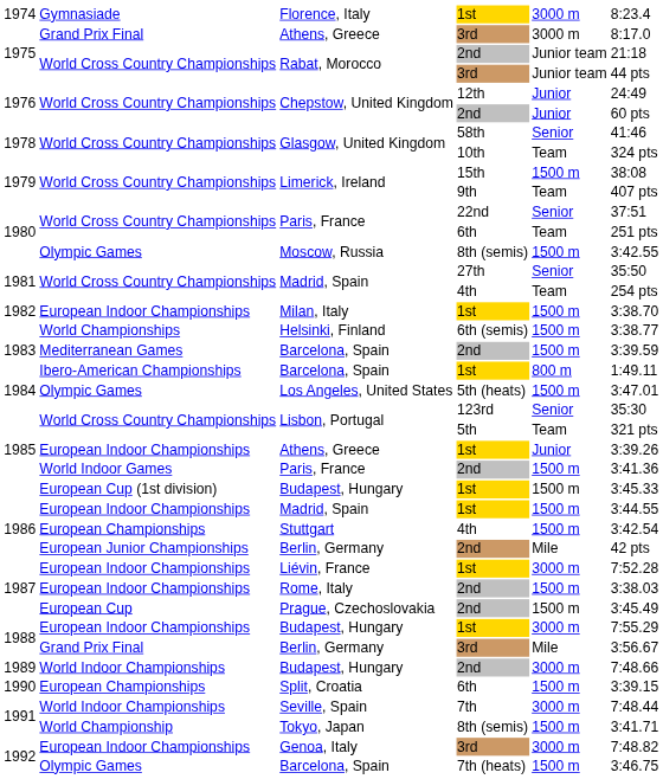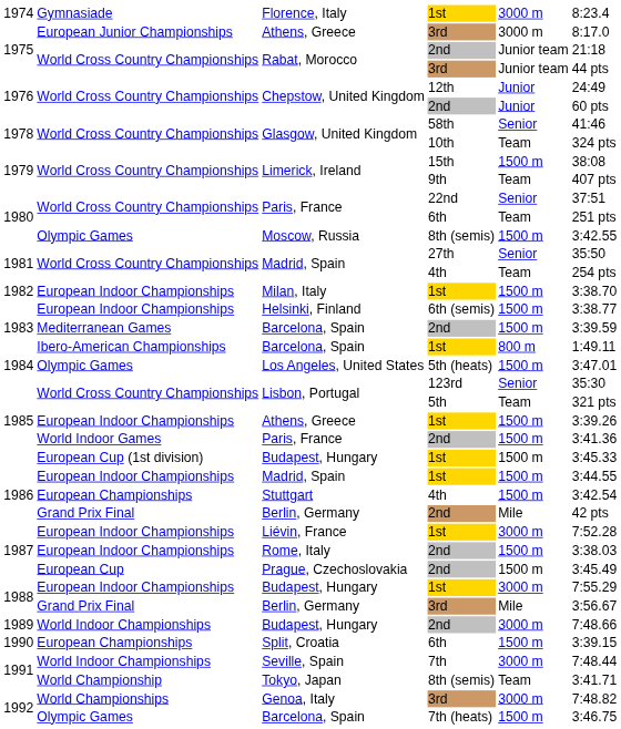Athens, Greece / 3rd | column 2: Grand Prix Final -> European Junior Championships
Helsinki, Finland | column 2: World Championships -> European Indoor Championships
Athens, Greece / 1st | column 5: Junior -> 1500 m
Berlin, Germany / 2nd | column 2: European Junior Championships -> Grand Prix Final
Tokyo, Japan | column 5: 1500 m -> Team
Genoa, Italy | column 2: European Indoor Championships -> World Championships
